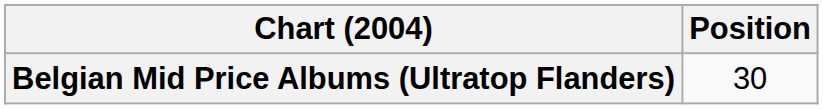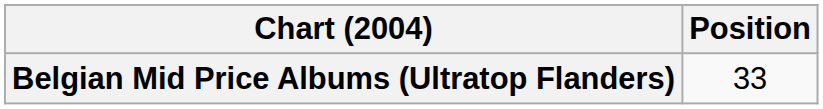Belgian Mid Price Albums (Ultratop Flanders) | Position: 30 -> 33
